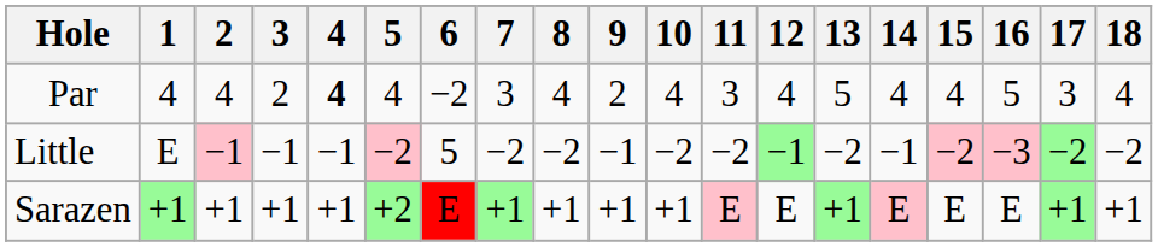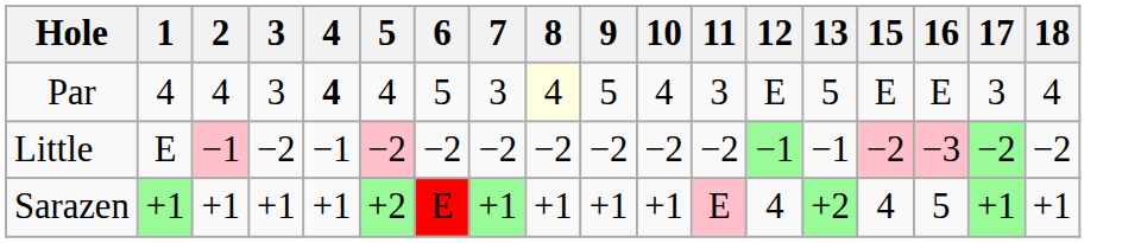- column: 14 | 4 | −1 | E
Par | 3: 2 -> 3
Par | 6: −2 -> 5
Par | 8: no background -> lightyellow background
Par | 9: 2 -> 5
Par | 12: 4 -> E
Par | 15: 4 -> E
Par | 16: 5 -> E
Little | 3: −1 -> −2
Little | 6: 5 -> −2
Little | 9: −1 -> −2
Little | 13: −2 -> −1
Sarazen | 12: E -> 4
Sarazen | 13: +1 -> +2
Sarazen | 15: E -> 4
Sarazen | 16: E -> 5
